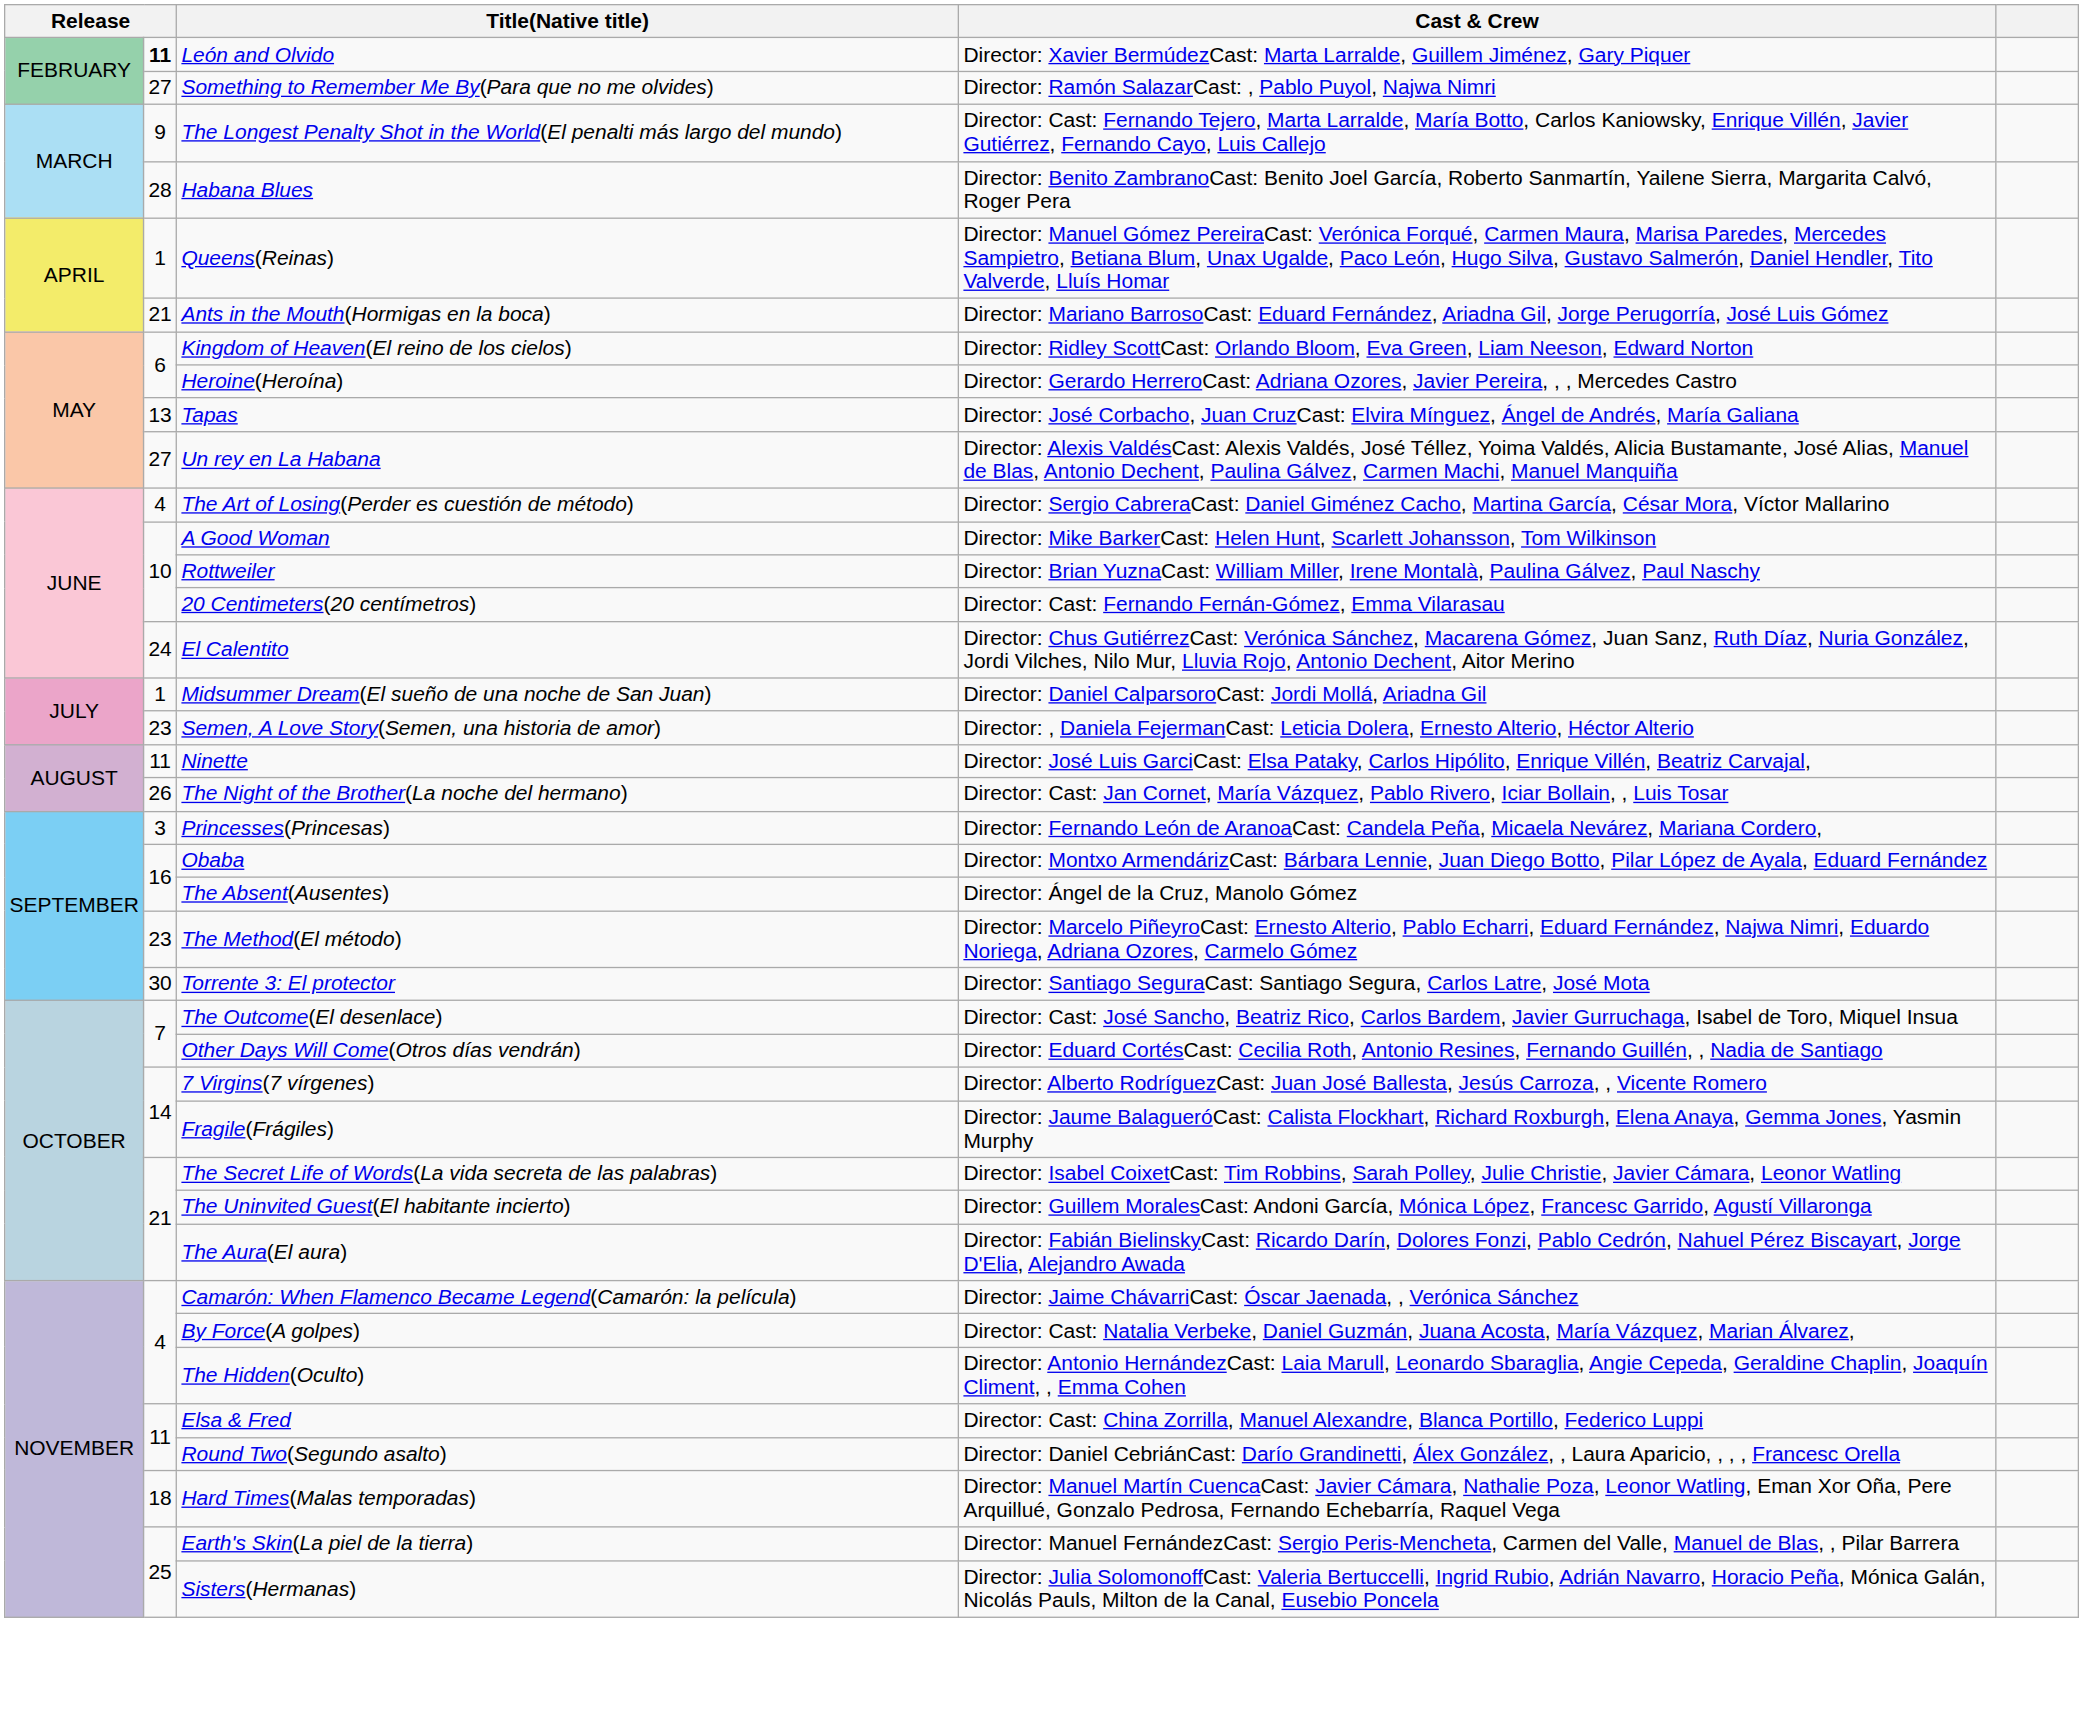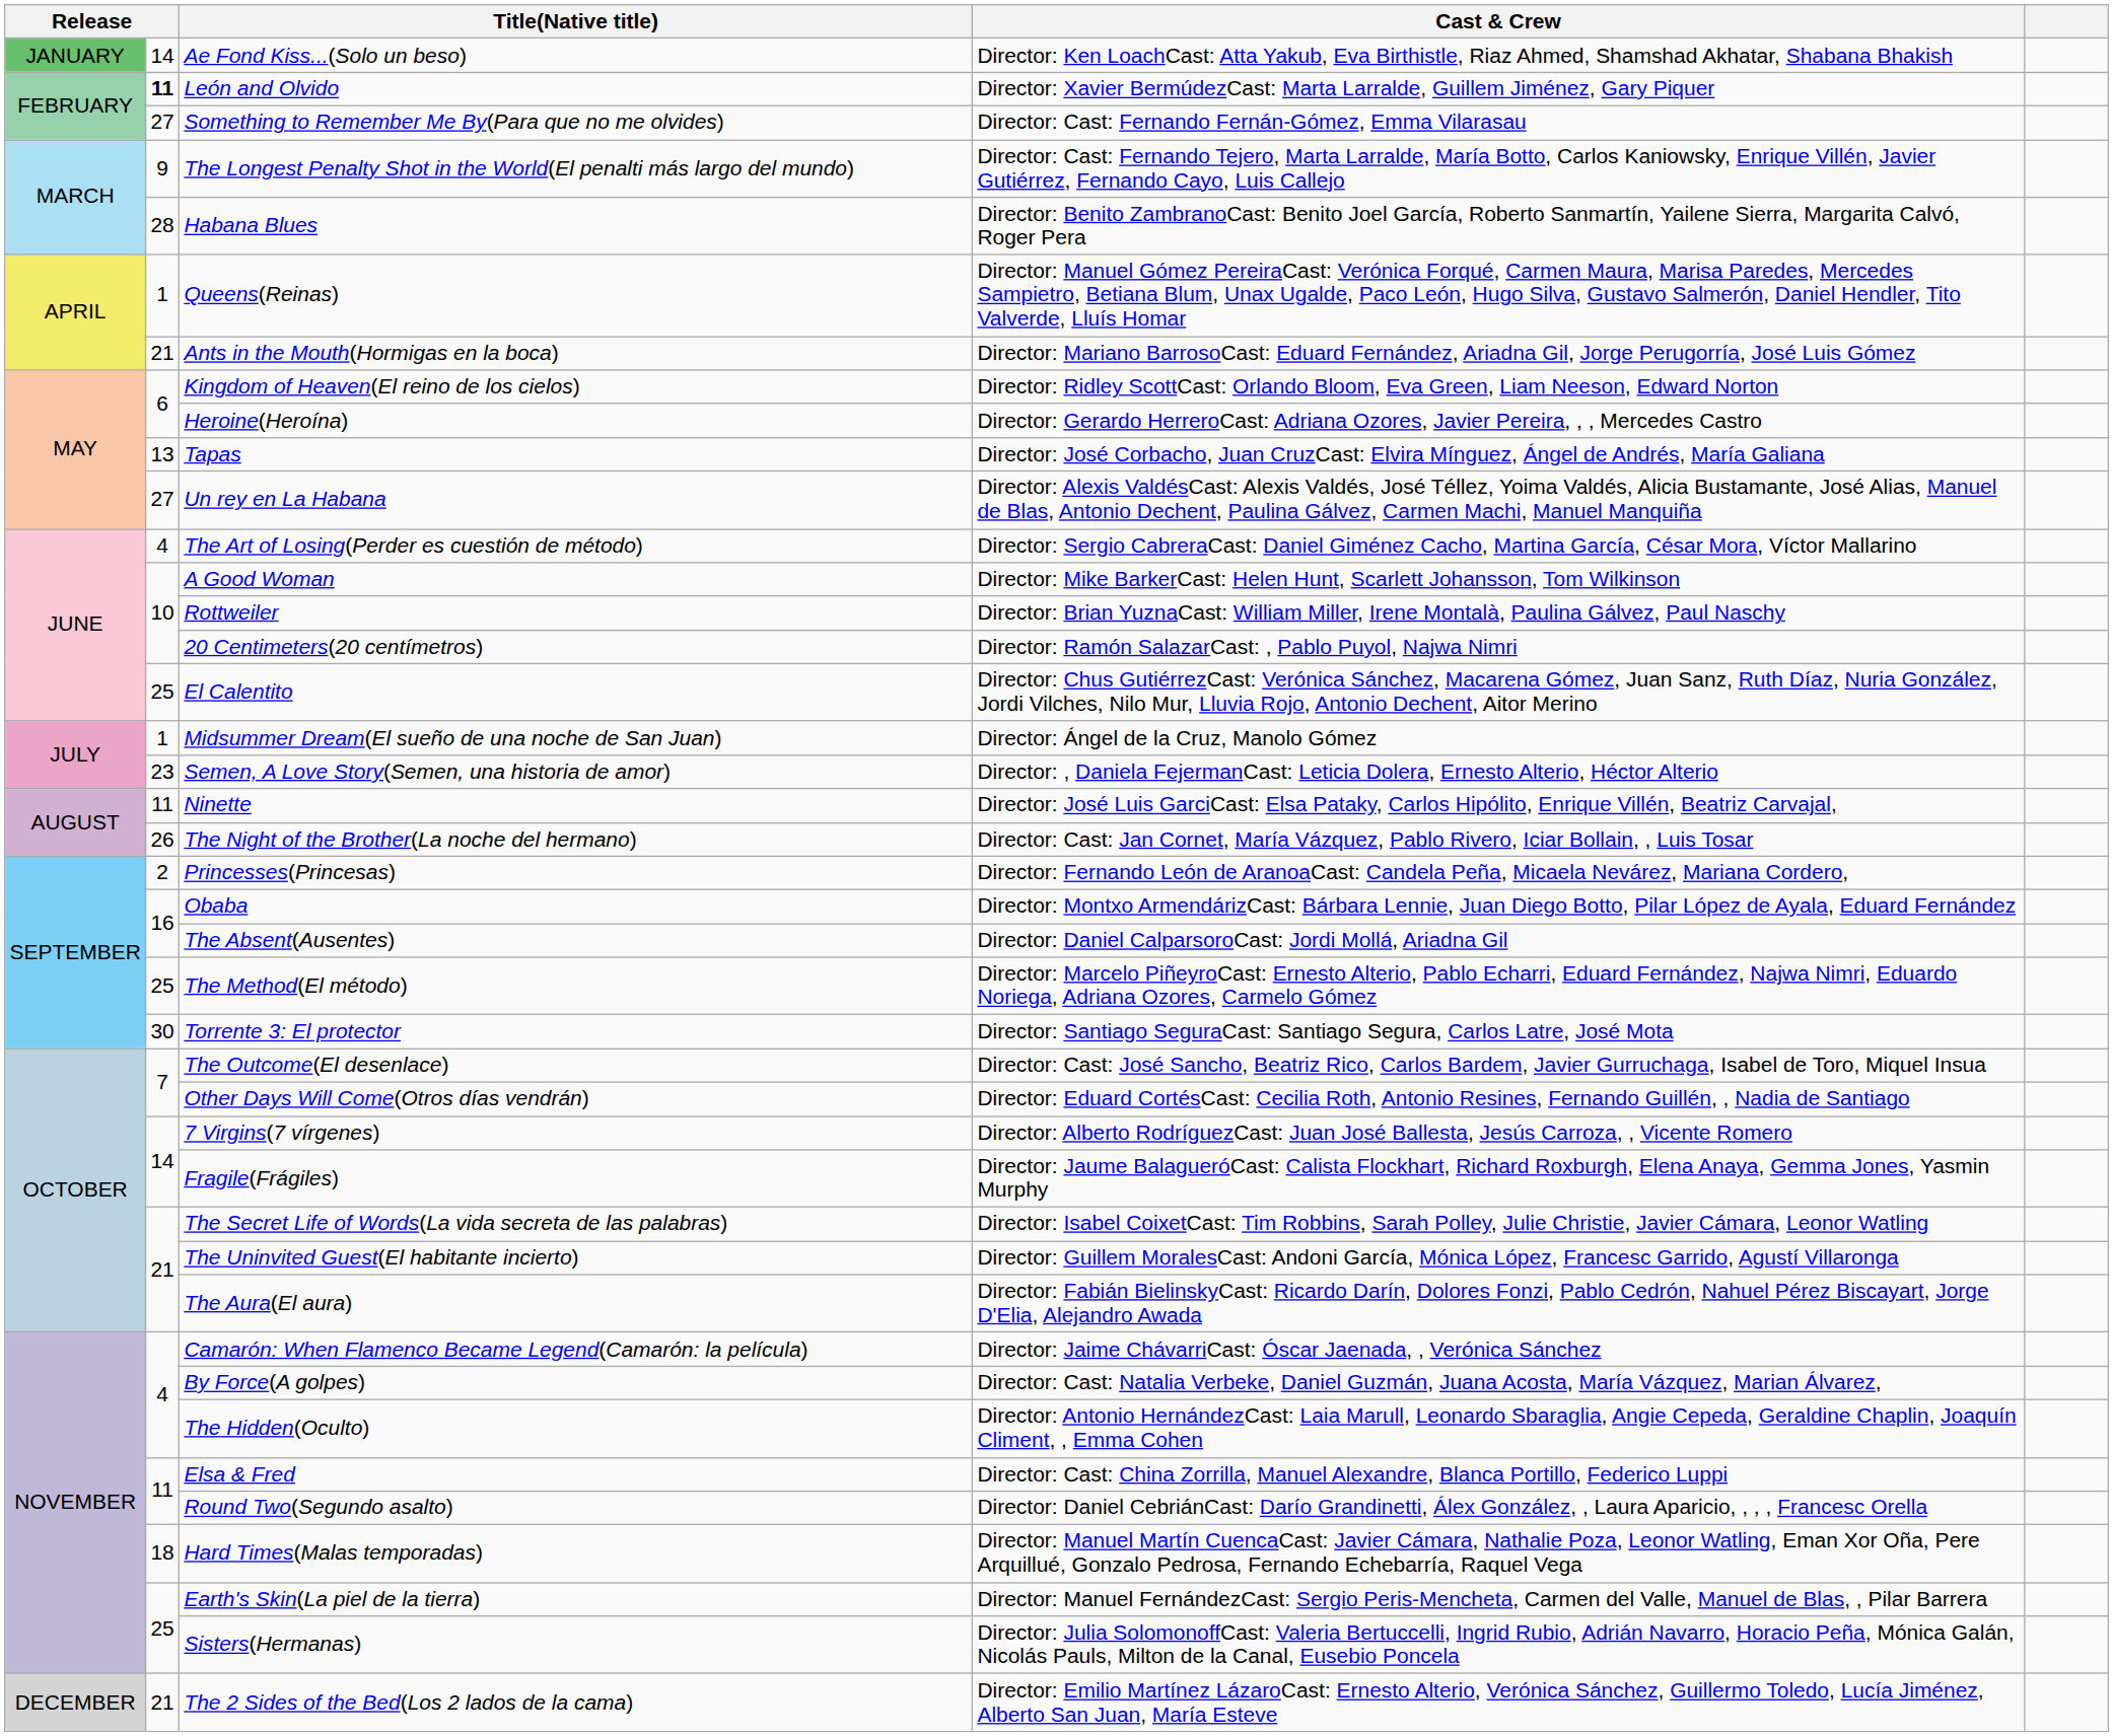+ row: JANUARY | 14 | Ae Fond Kiss...(Solo un beso) | Director: Ken LoachCast: Atta Yakub, Eva Birthistle, Riaz Ahmed, Shamshad Akhatar, Shabana Bhakish
Something to Remember Me By(Para que no me olvides) | Cast & Crew: Director: Ramón SalazarCast: , Pablo Puyol, Najwa Nimri -> Director: Cast: Fernando Fernán-Gómez, Emma Vilarasau
20 Centimeters(20 centímetros) | Cast & Crew: Director: Cast: Fernando Fernán-Gómez, Emma Vilarasau -> Director: Ramón SalazarCast: , Pablo Puyol, Najwa Nimri
El Calentito | column 2: 24 -> 25
Midsummer Dream(El sueño de una noche de San Juan) | Cast & Crew: Director: Daniel CalparsoroCast: Jordi Mollá, Ariadna Gil -> Director: Ángel de la Cruz, Manolo Gómez
Princesses(Princesas) | column 2: 3 -> 2
The Absent(Ausentes) | Cast & Crew: Director: Ángel de la Cruz, Manolo Gómez -> Director: Daniel CalparsoroCast: Jordi Mollá, Ariadna Gil
The Method(El método) | column 2: 23 -> 25
+ row: DECEMBER | 21 | The 2 Sides of the Bed(Los 2 lados de la cama) | Director: Emilio Martínez LázaroCast: Ernesto Alterio, Verónica Sánchez, Guillermo Toledo, Lucía Jiménez, Alberto San Juan, María Esteve
